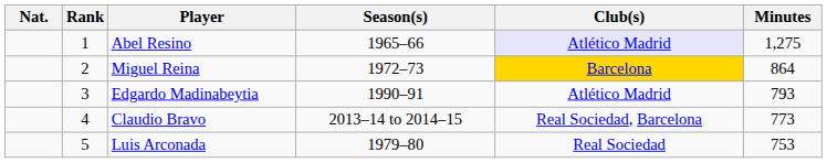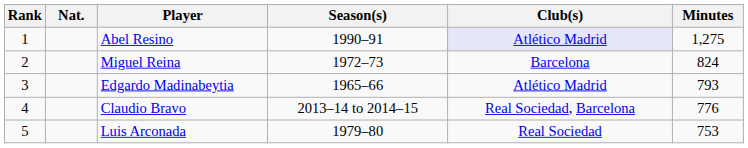columns swapped: Rank <-> Nat.
Abel Resino | Season(s): 1965–66 -> 1990–91
Miguel Reina | Club(s): gold background -> no background
Miguel Reina | Minutes: 864 -> 824
Edgardo Madinabeytia | Season(s): 1990–91 -> 1965–66
Claudio Bravo | Minutes: 773 -> 776
